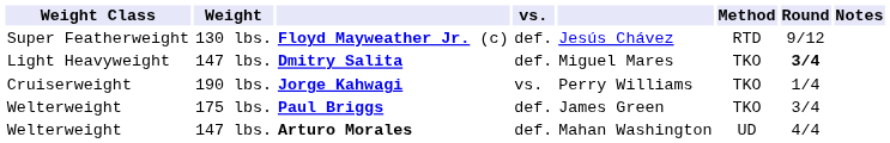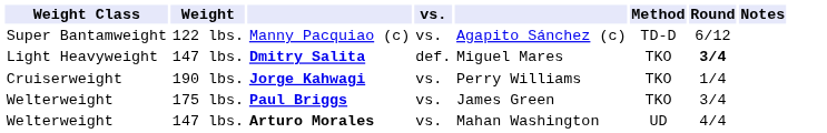- row: Super Featherweight | 130 lbs. | Floyd Mayweather Jr. (c) | def. | Jesús Chávez | RTD | 9/12
+ row: Super Bantamweight | 122 lbs. | Manny Pacquiao (c) | vs. | Agapito Sánchez (c) | TD-D | 6/12
Paul Briggs | vs.: def. -> vs.
Arturo Morales | vs.: def. -> vs.
